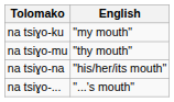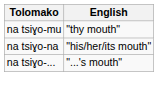- row: na tsiɣo-ku | "my mouth"
